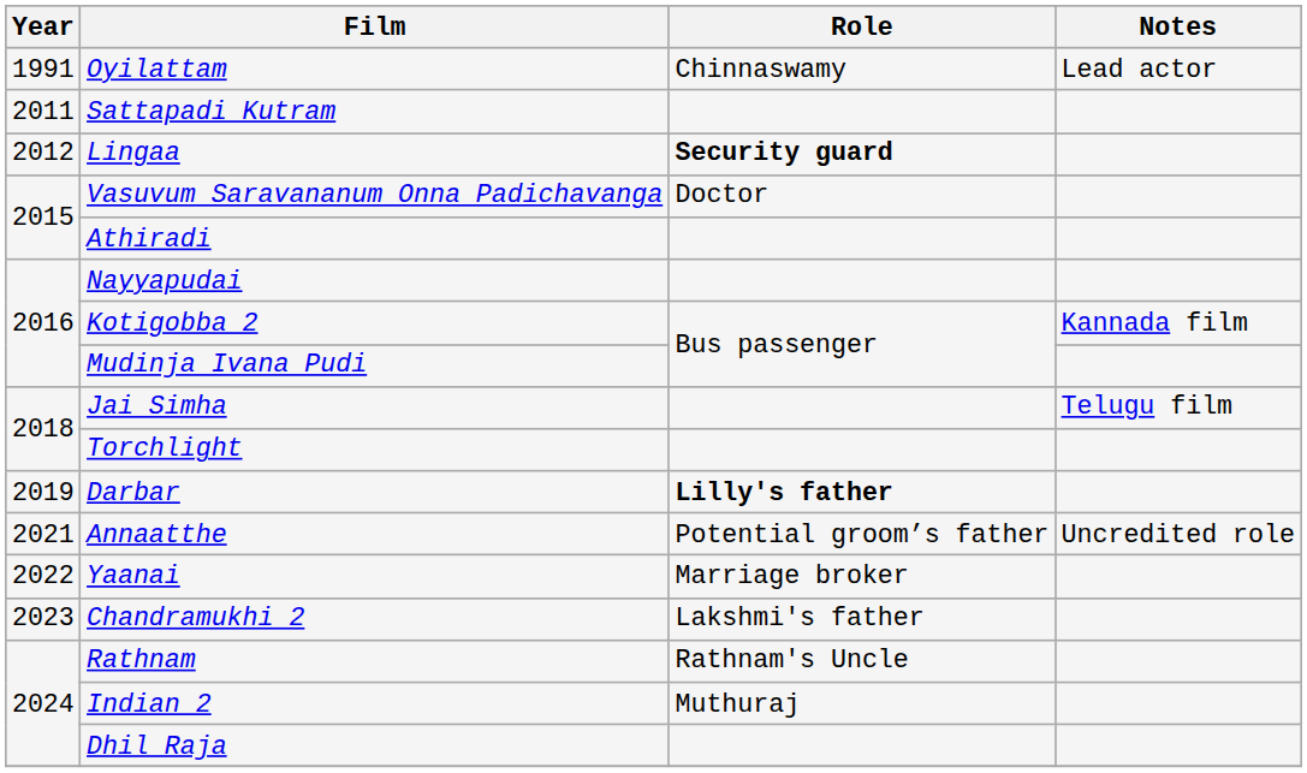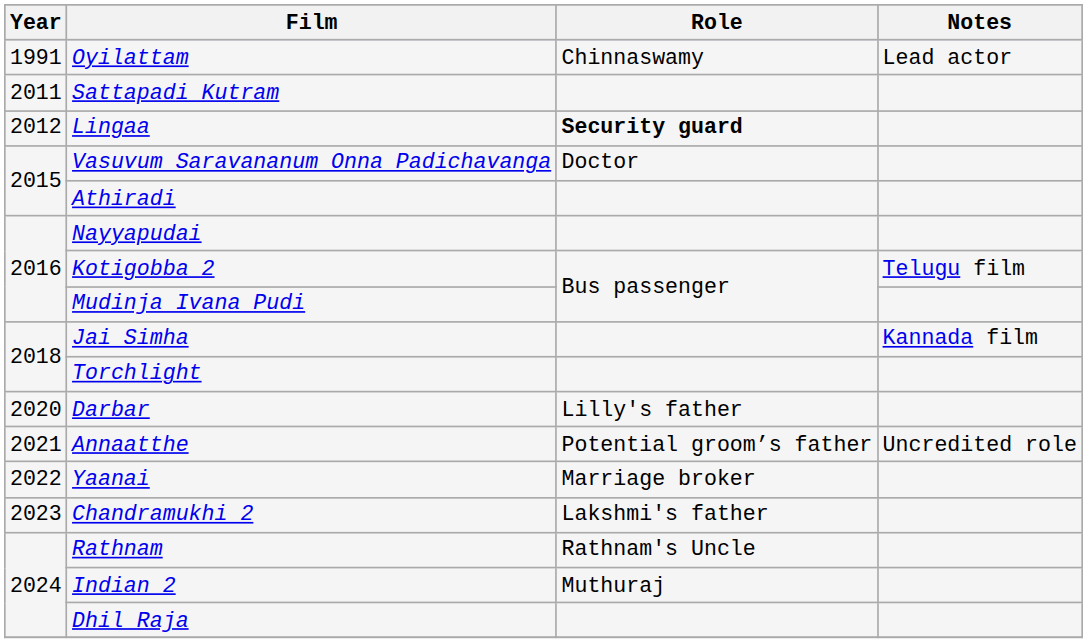Kotigobba 2 | Notes: Kannada film -> Telugu film
Jai Simha | Notes: Telugu film -> Kannada film
Darbar | Year: 2019 -> 2020
Darbar | Role: bold -> normal
